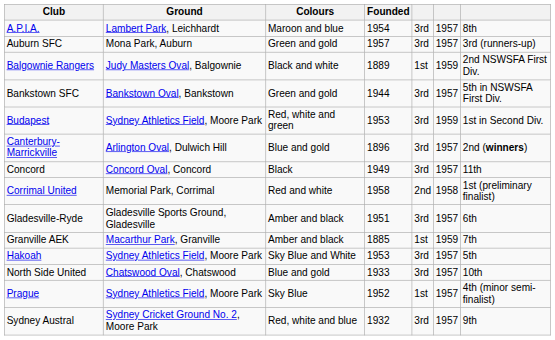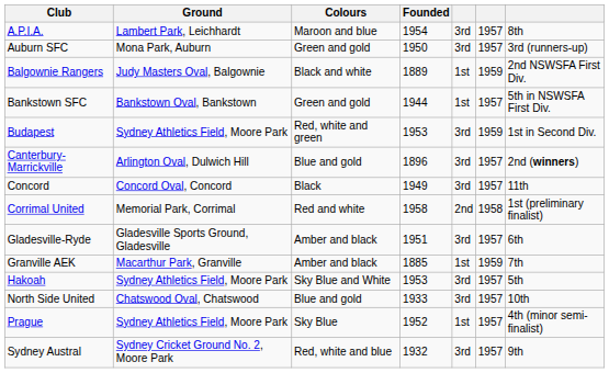Auburn SFC | Founded: 1957 -> 1950
Bankstown SFC | column 5: 3rd -> 1st
